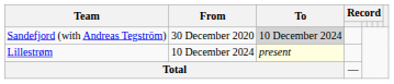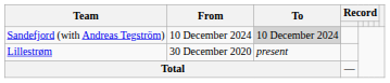Sandefjord (with Andreas Tegström) | From: 30 December 2020 -> 10 December 2024
Lillestrøm | From: 10 December 2024 -> 30 December 2020
Lillestrøm | To: lightyellow background -> no background
